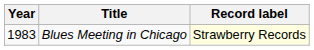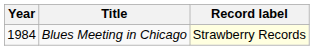Blues Meeting in Chicago | Year: 1983 -> 1984
